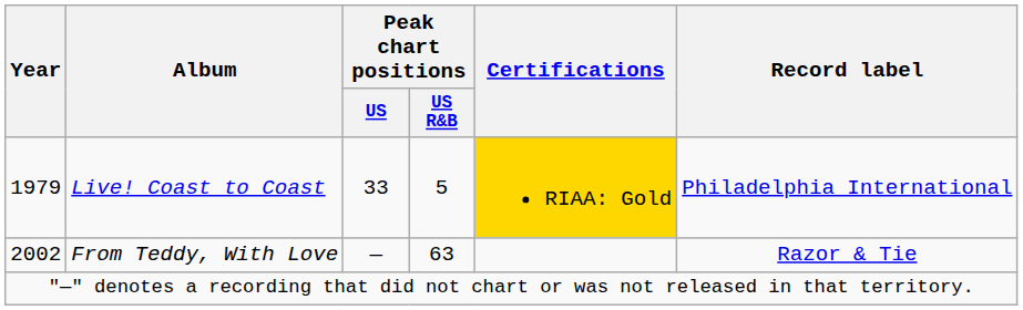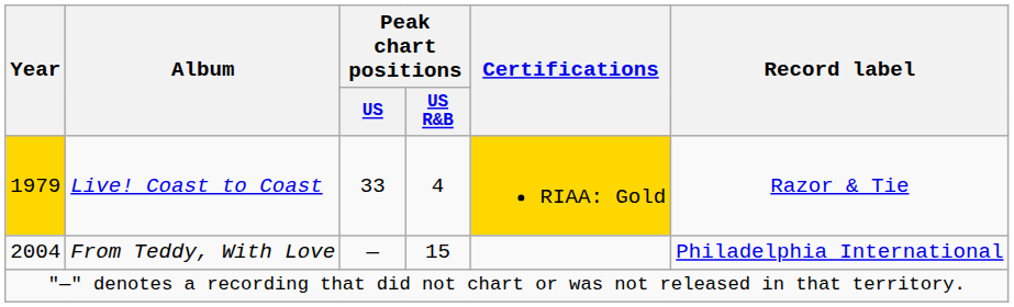Live! Coast to Coast | Year: no background -> gold background
Live! Coast to Coast | Peak chart positions / US R&B: 5 -> 4
Live! Coast to Coast | Record label: Philadelphia International -> Razor & Tie
From Teddy, With Love | Year: 2002 -> 2004
From Teddy, With Love | Peak chart positions / US R&B: 63 -> 15
From Teddy, With Love | Record label: Razor & Tie -> Philadelphia International
